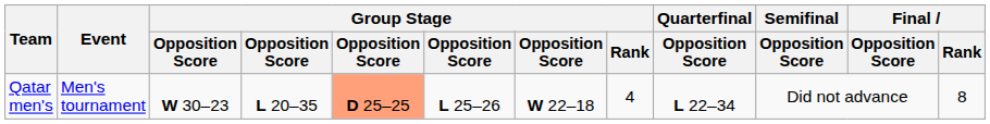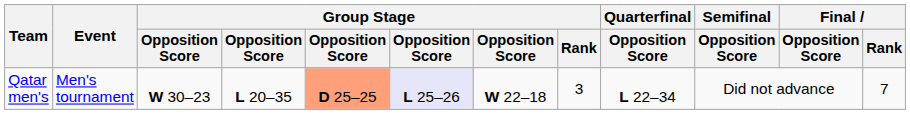Qatar men's | column 6: no background -> lavender background
Qatar men's | Group Stage / Rank: 4 -> 3
Qatar men's | Final / Rank: 8 -> 7
